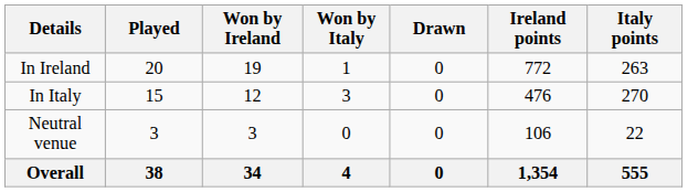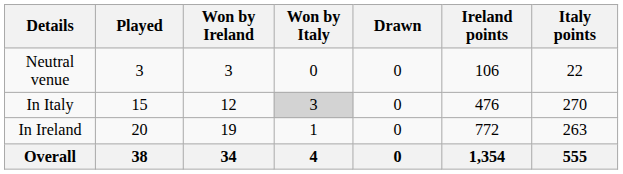rows swapped: In Ireland <-> Neutral venue
In Italy | Won by Italy: no background -> lightgrey background
